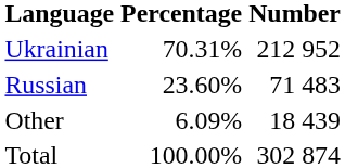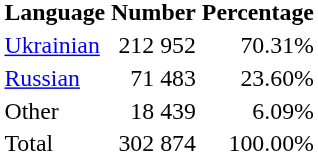columns swapped: Number <-> Percentage
